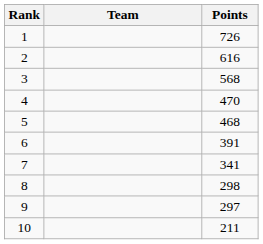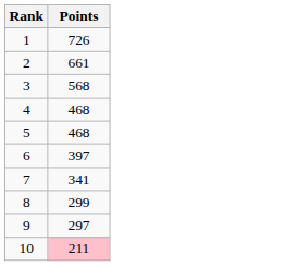- column: Team
2 | Points: 616 -> 661
4 | Points: 470 -> 468
6 | Points: 391 -> 397
8 | Points: 298 -> 299
10 | Points: no background -> pink background
